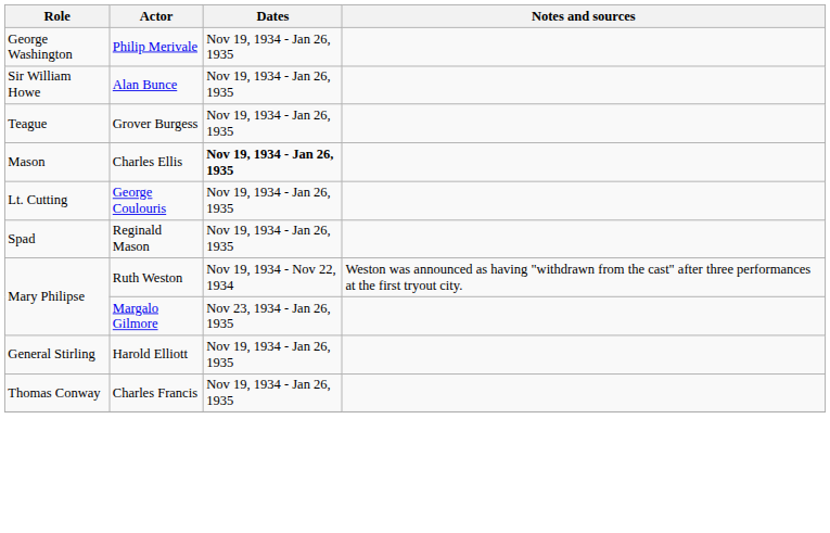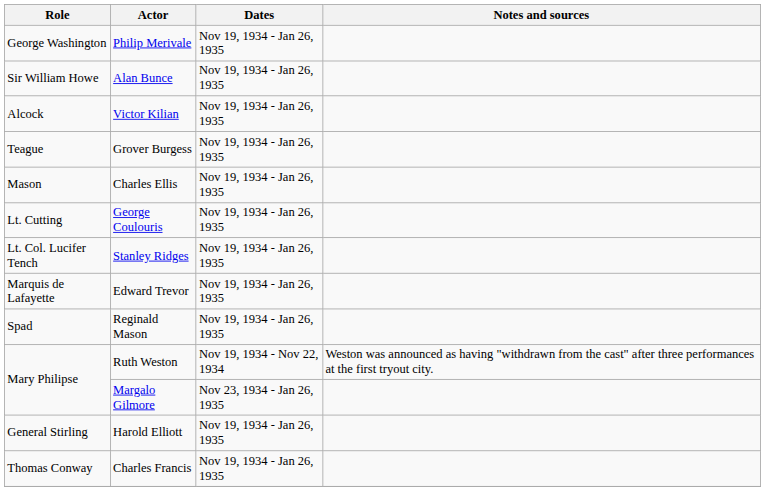+ row: Alcock | Victor Kilian | Nov 19, 1934 - Jan 26, 1935
Charles Ellis | Dates: bold -> normal
+ row: Lt. Col. Lucifer Tench | Stanley Ridges | Nov 19, 1934 - Jan 26, 1935
+ row: Marquis de Lafayette | Edward Trevor | Nov 19, 1934 - Jan 26, 1935
